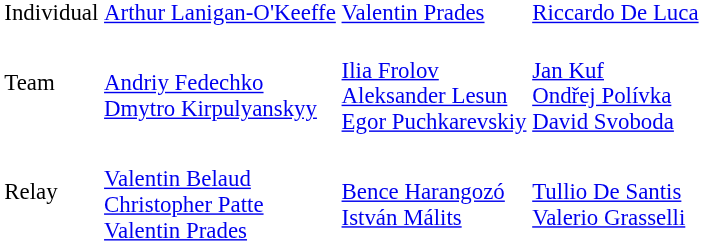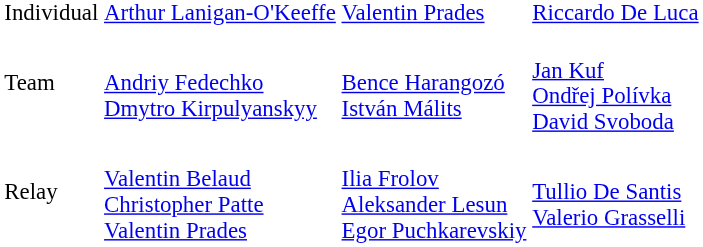Team | column 3: Ilia Frolov Aleksander Lesun Egor Puchkarevskiy -> Bence Harangozó István Málits
Relay | column 3: Bence Harangozó István Málits -> Ilia Frolov Aleksander Lesun Egor Puchkarevskiy
